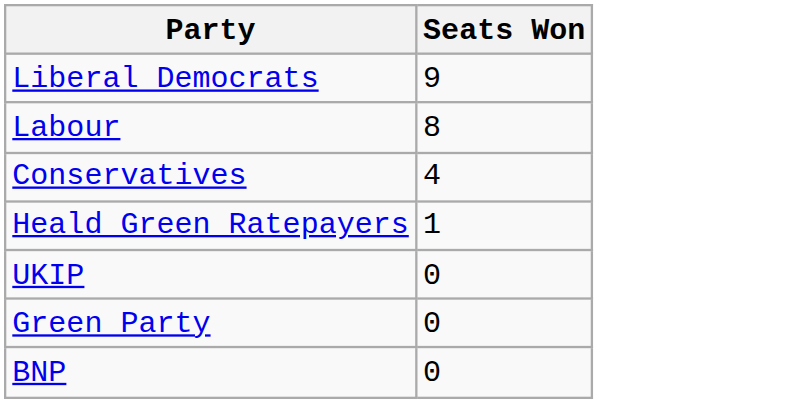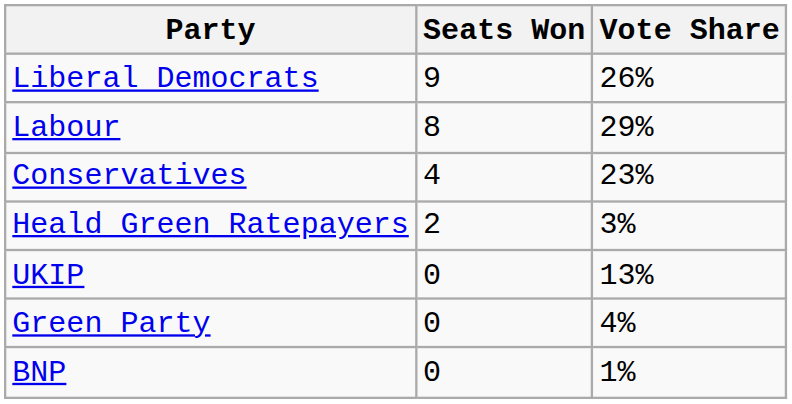+ column: Vote Share | 26% | 29% | 23% | 3% | 13% | 4% | 1%
Heald Green Ratepayers | Seats Won: 1 -> 2
